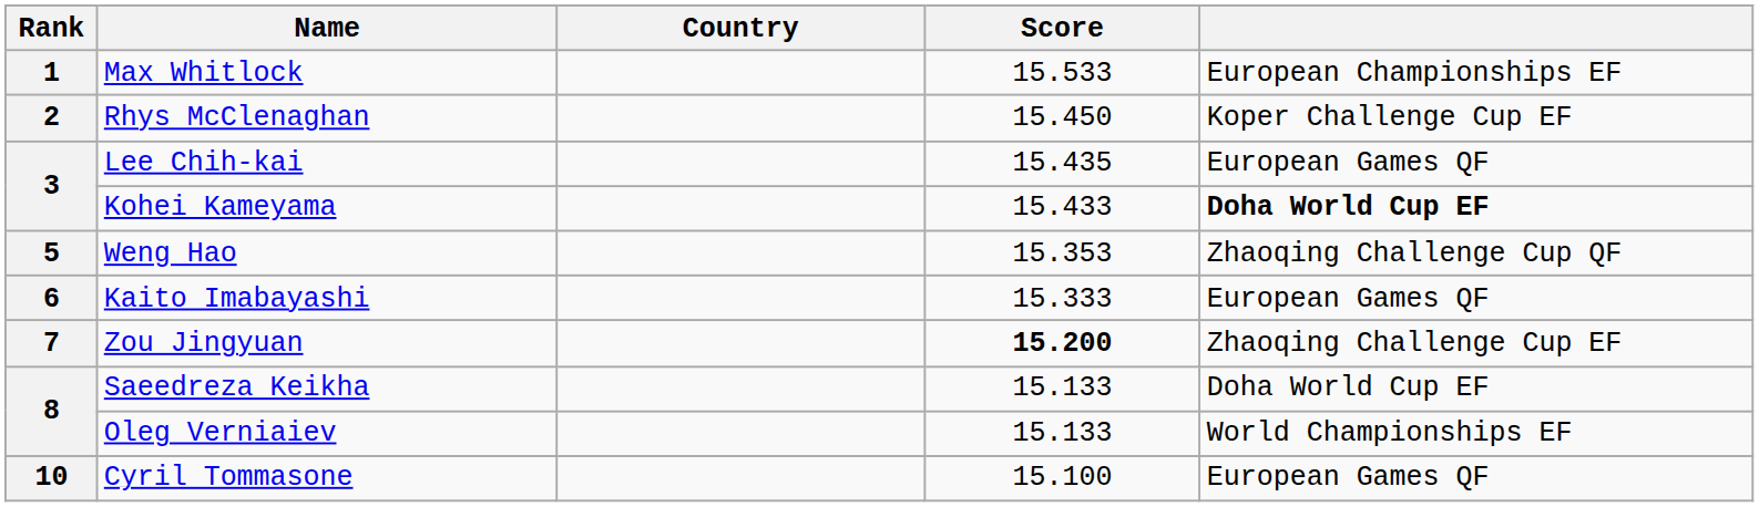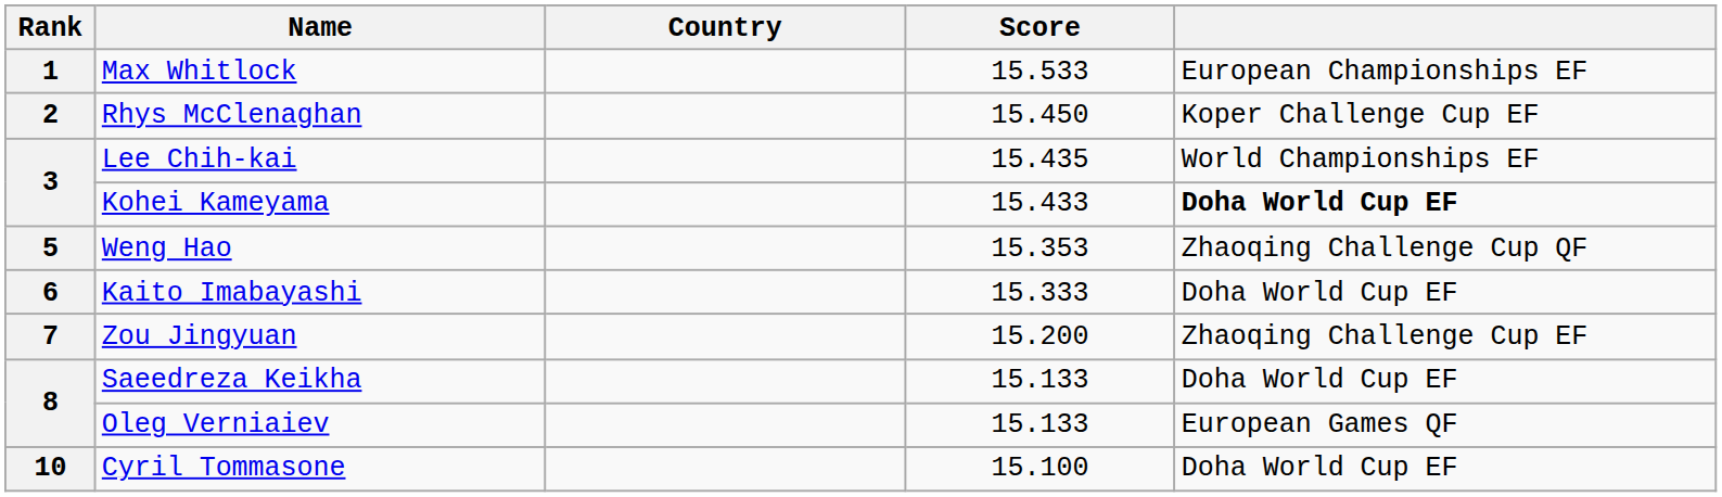Lee Chih-kai | column 5: European Games QF -> World Championships EF
Kaito Imabayashi | column 5: European Games QF -> Doha World Cup EF
Zou Jingyuan | Score: bold -> normal
Oleg Verniaiev | column 5: World Championships EF -> European Games QF
Cyril Tommasone | column 5: European Games QF -> Doha World Cup EF
